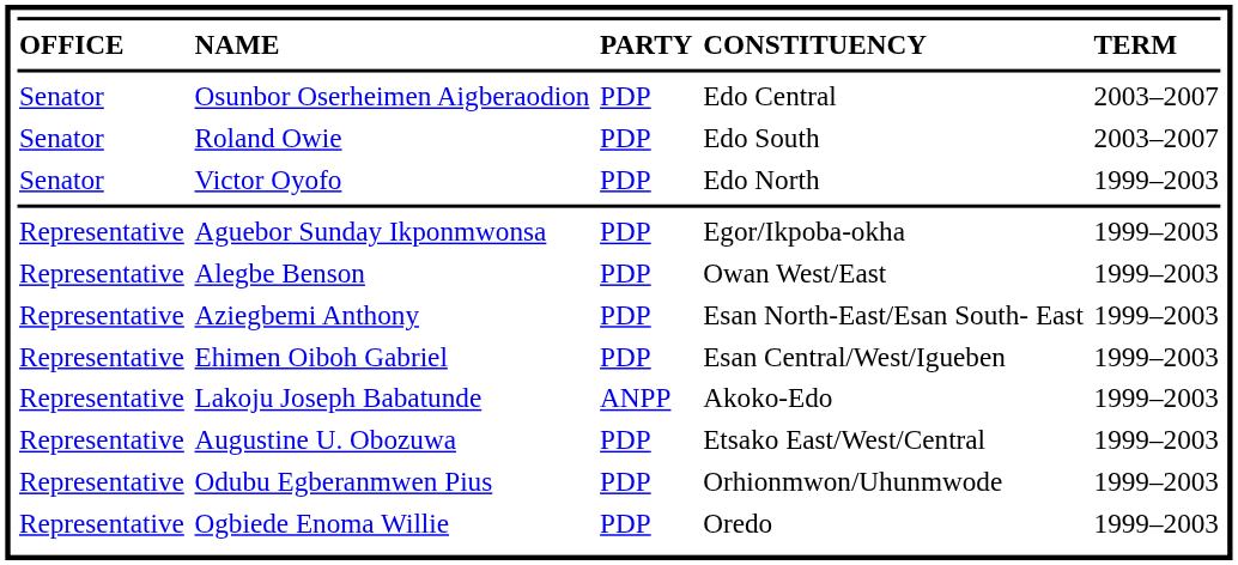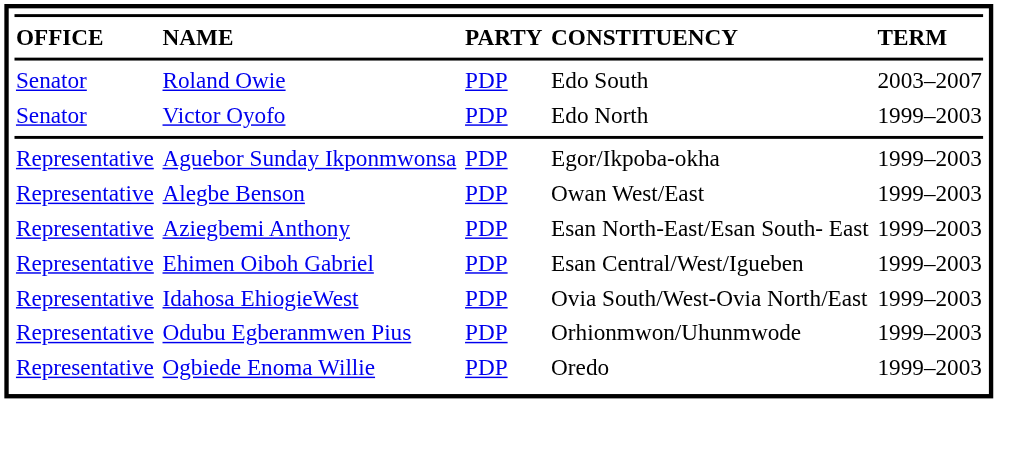- row: Senator | Osunbor Oserheimen Aigberaodion | PDP | Edo Central | 2003–2007
+ row: Representative | Idahosa EhiogieWest | PDP | Ovia South/West-Ovia North/East | 1999–2003
- row: Representative | Lakoju Joseph Babatunde | ANPP | Akoko-Edo | 1999–2003
- row: Representative | Augustine U. Obozuwa | PDP | Etsako East/West/Central | 1999–2003
